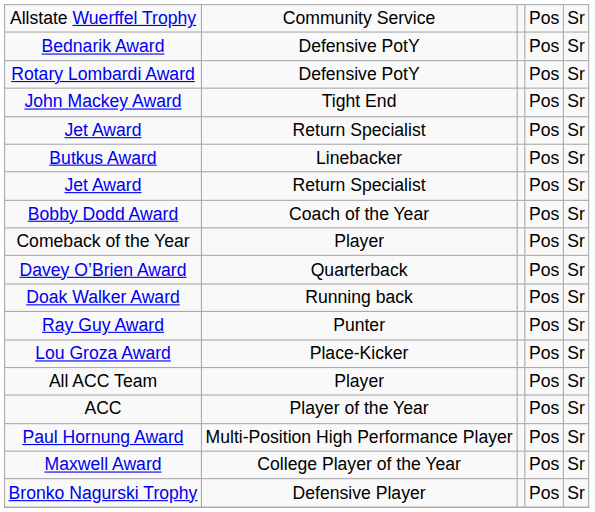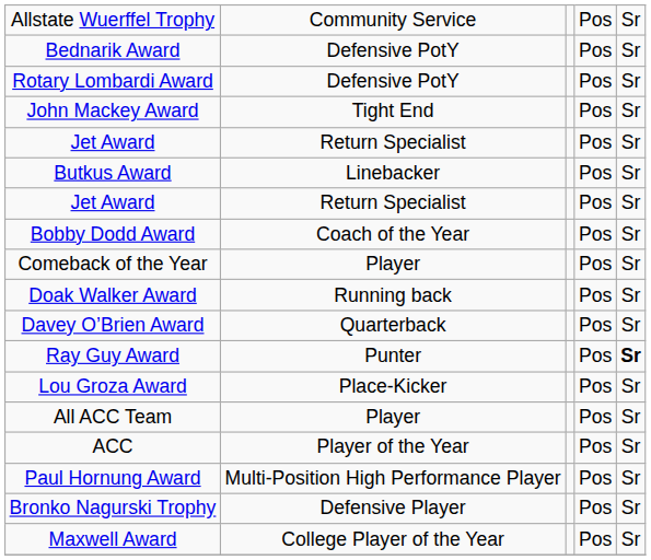rows swapped: Doak Walker Award <-> Davey O’Brien Award
Ray Guy Award | column 5: normal -> bold
rows swapped: Bronko Nagurski Trophy <-> Maxwell Award
